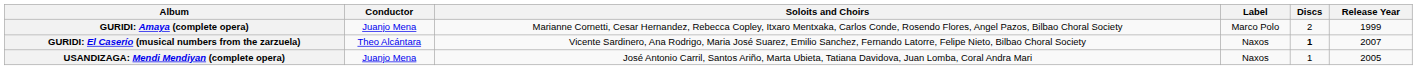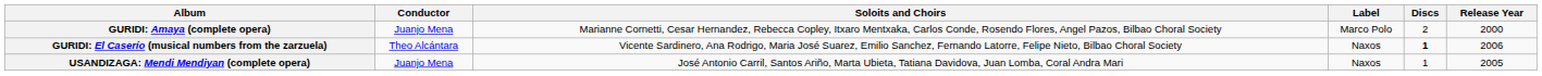GURIDI: Amaya (complete opera) | Release Year: 1999 -> 2000
GURIDI: El Caserío (musical numbers from the zarzuela) | Release Year: 2007 -> 2006
